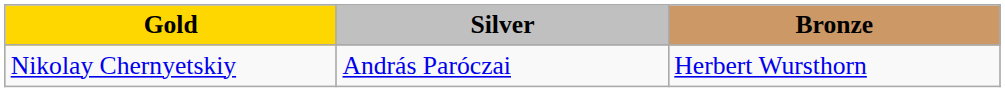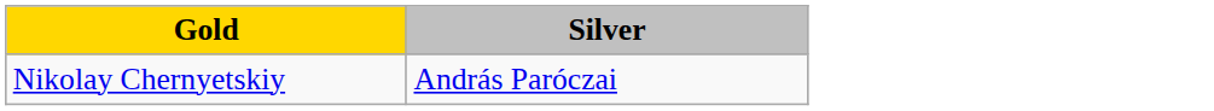- column: Bronze | Herbert Wursthorn
